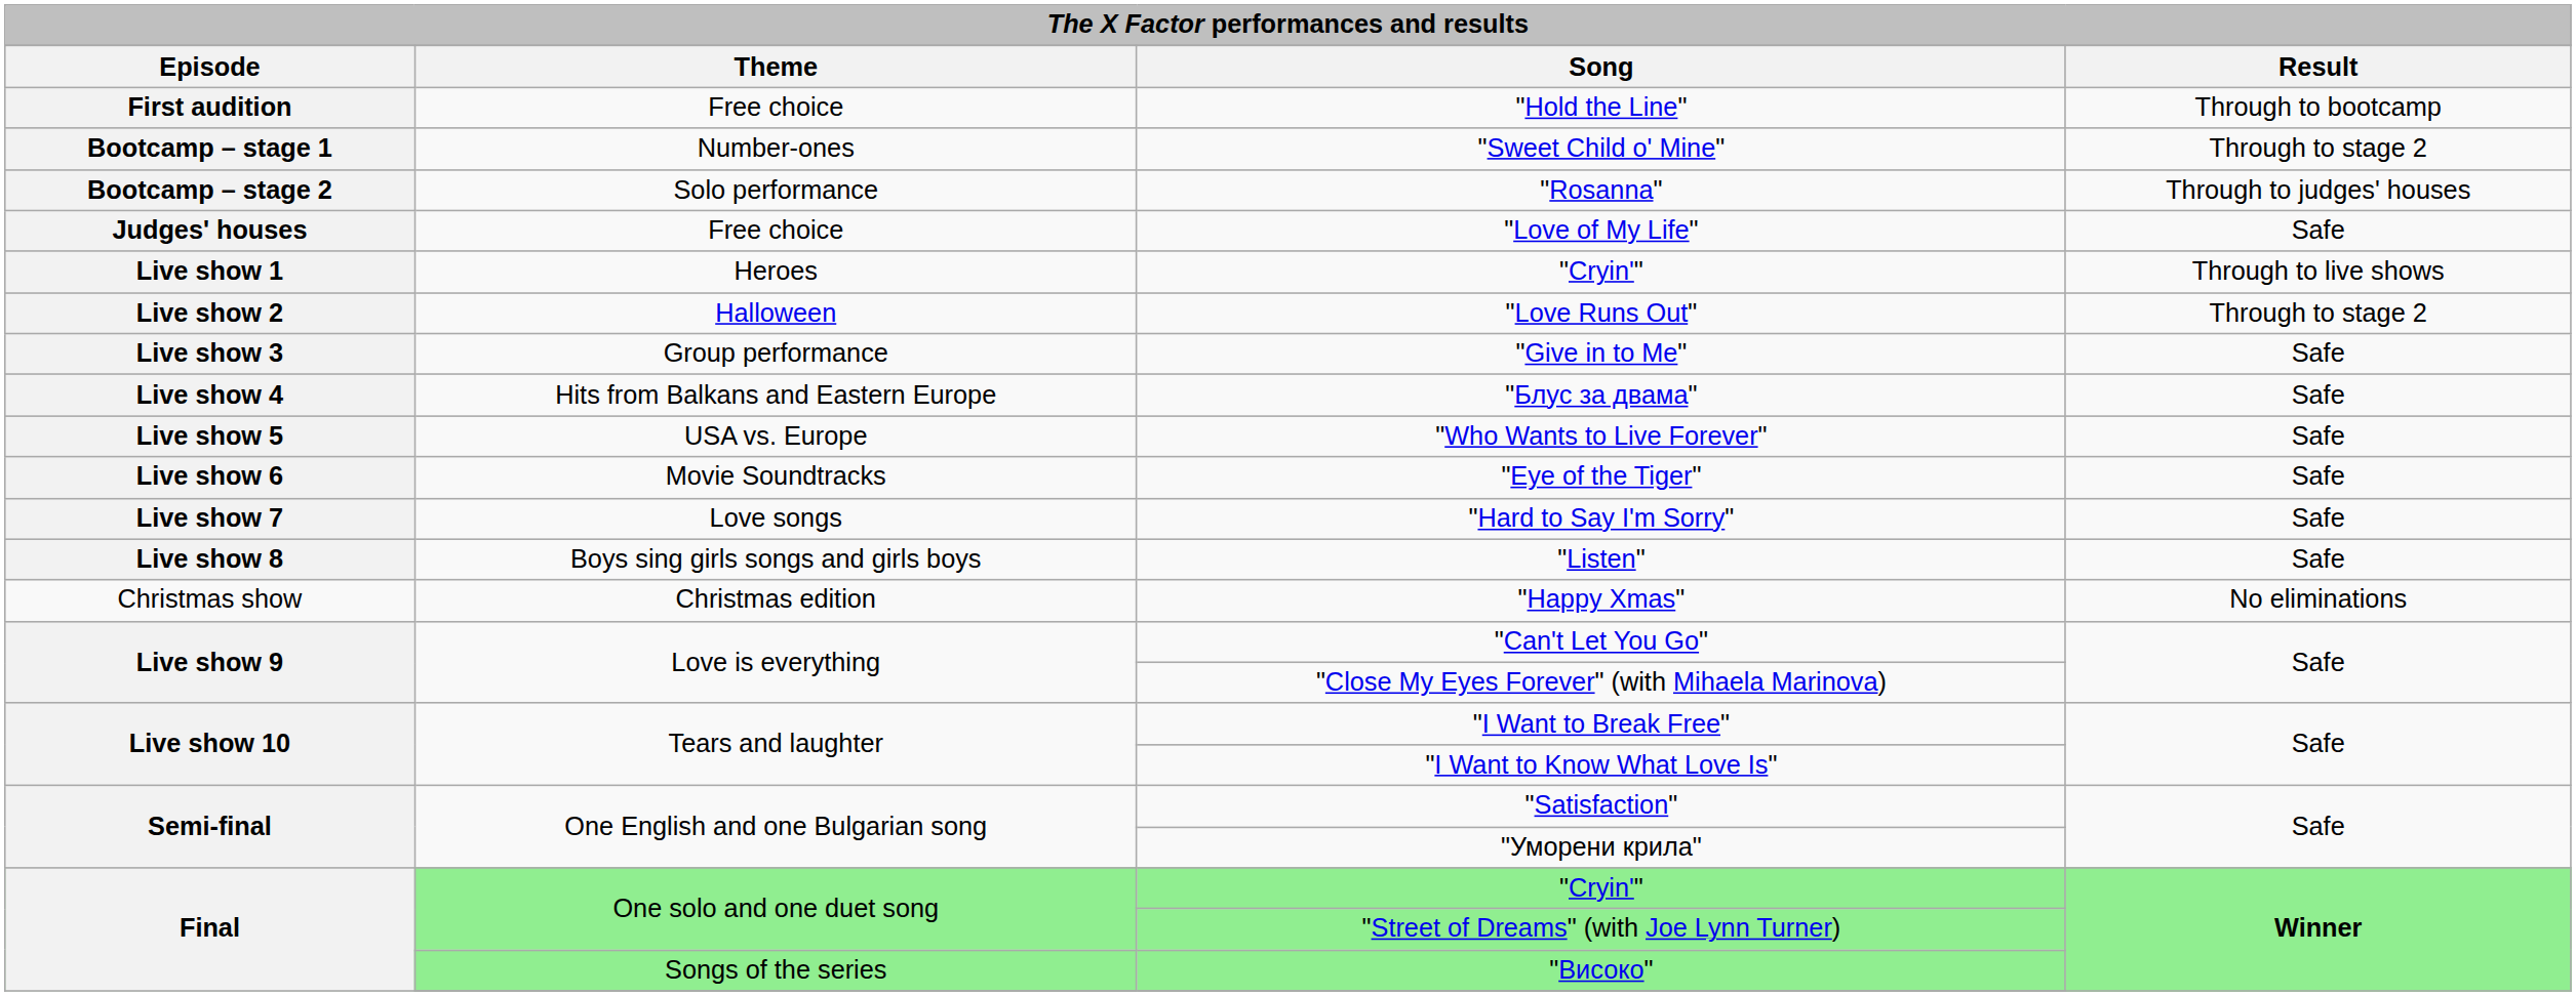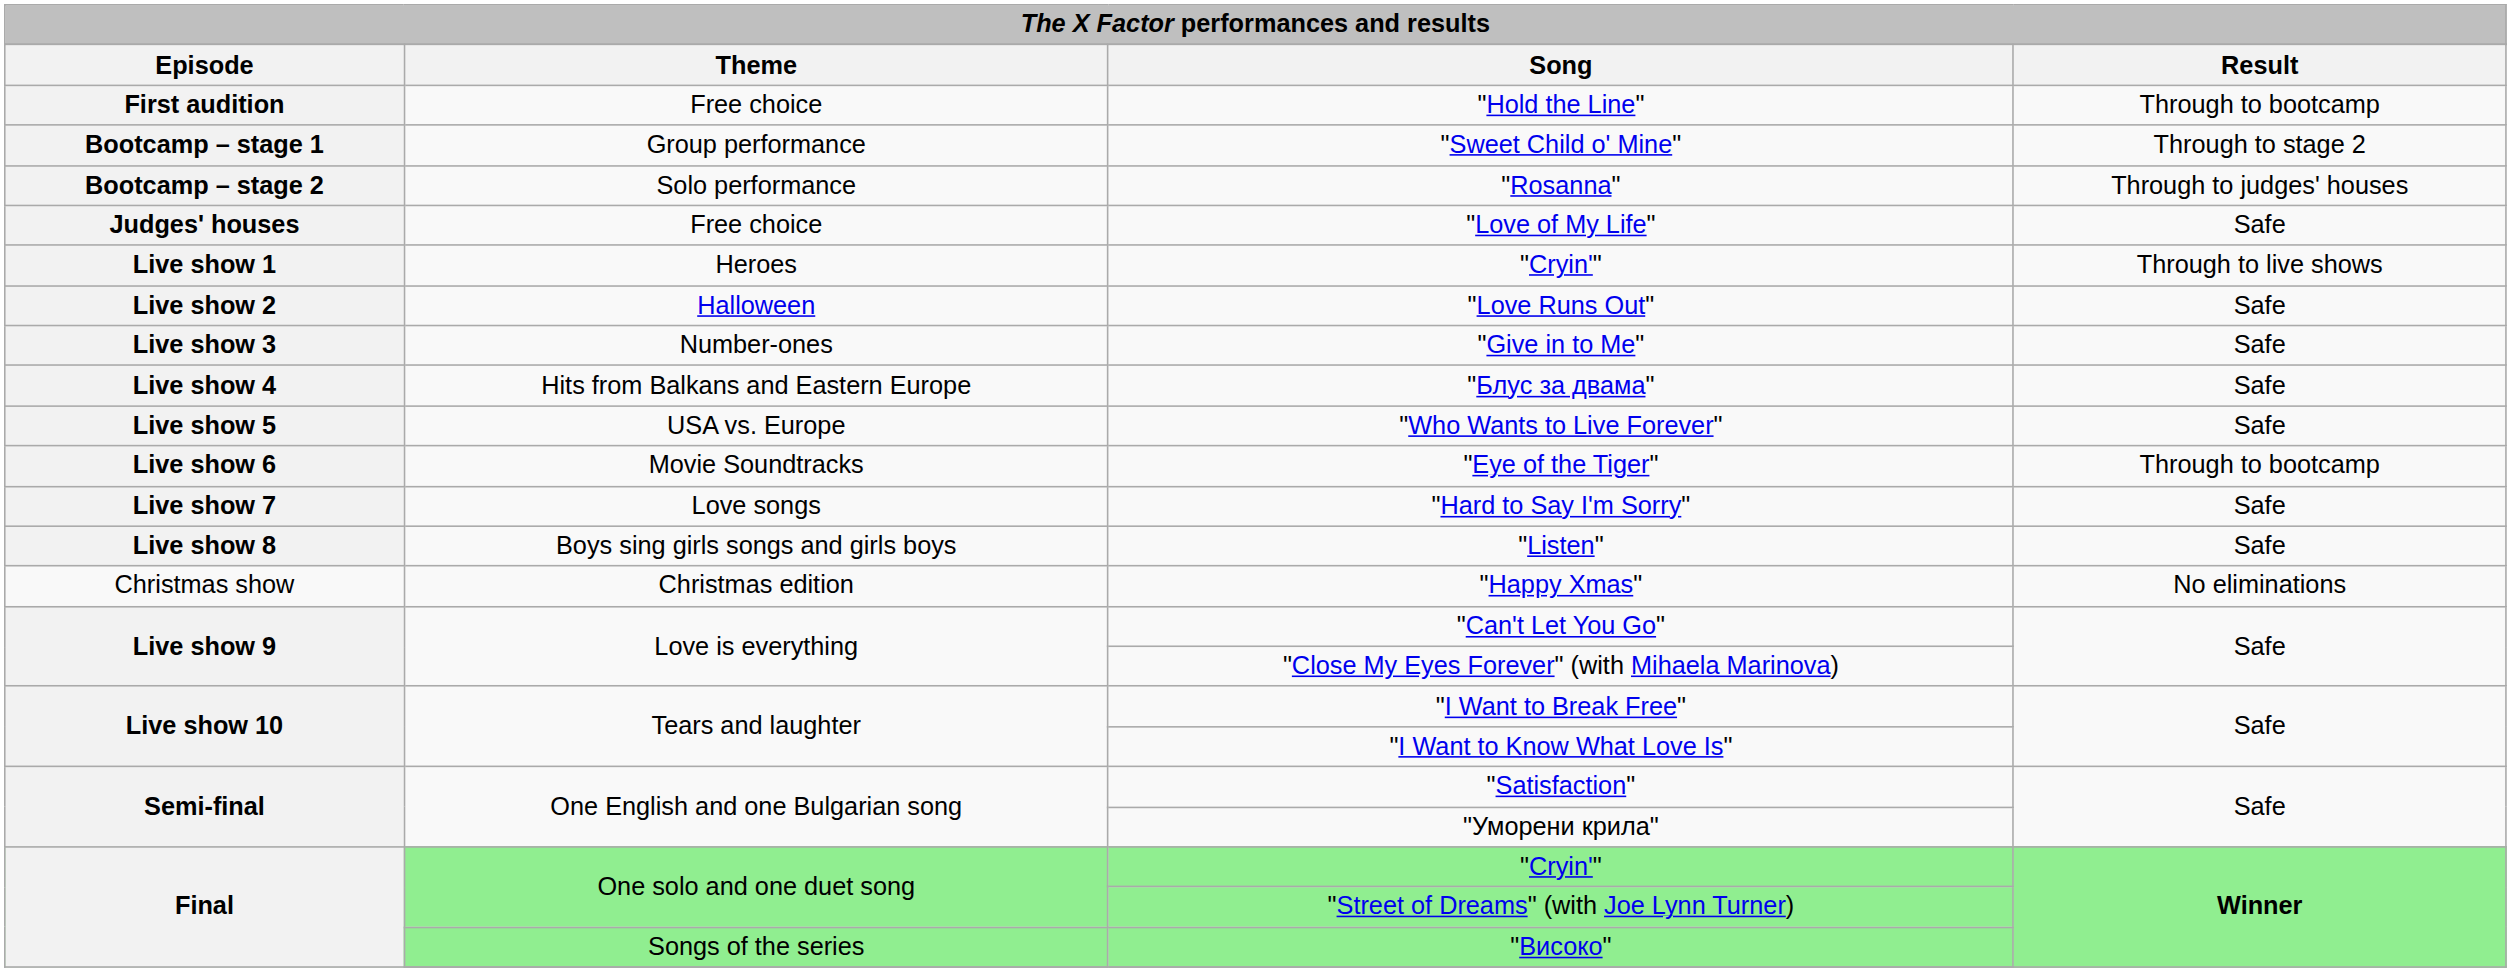"Sweet Child o' Mine" | Theme: Number-ones -> Group performance
"Love Runs Out" | Result: Through to stage 2 -> Safe
"Give in to Me" | Theme: Group performance -> Number-ones
"Eye of the Tiger" | Result: Safe -> Through to bootcamp
